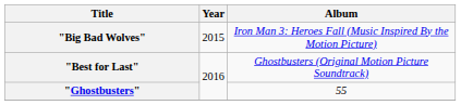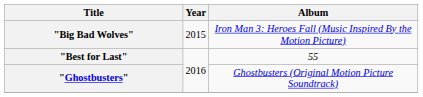"Best for Last" | Album: Ghostbusters (Original Motion Picture Soundtrack) -> 55
"Ghostbusters" | Album: 55 -> Ghostbusters (Original Motion Picture Soundtrack)
